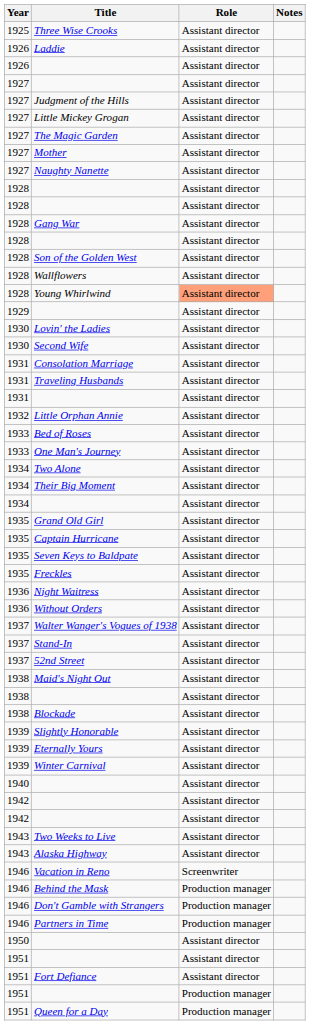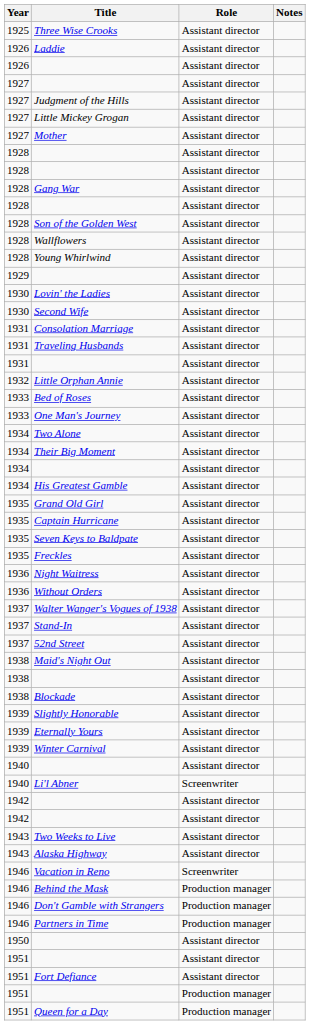- row: 1927 | The Magic Garden | Assistant director
- row: 1927 | Naughty Nanette | Assistant director
Young Whirlwind | Role: lightsalmon background -> no background
+ row: 1934 | His Greatest Gamble | Assistant director
+ row: 1940 | Li'l Abner | Screenwriter
